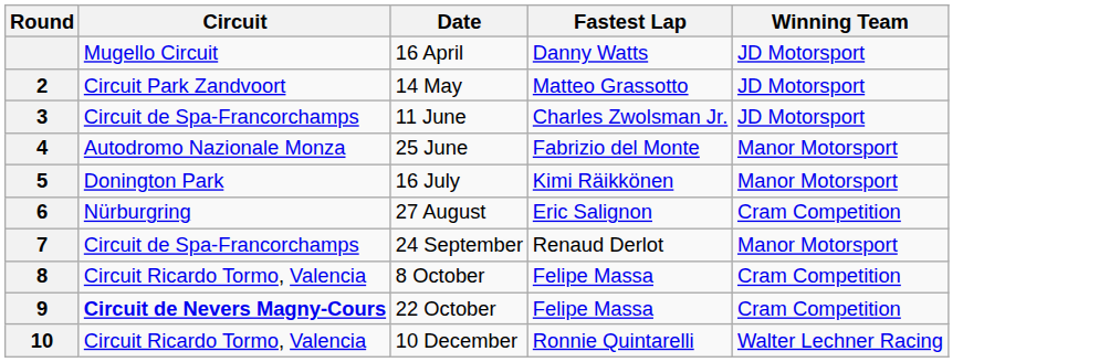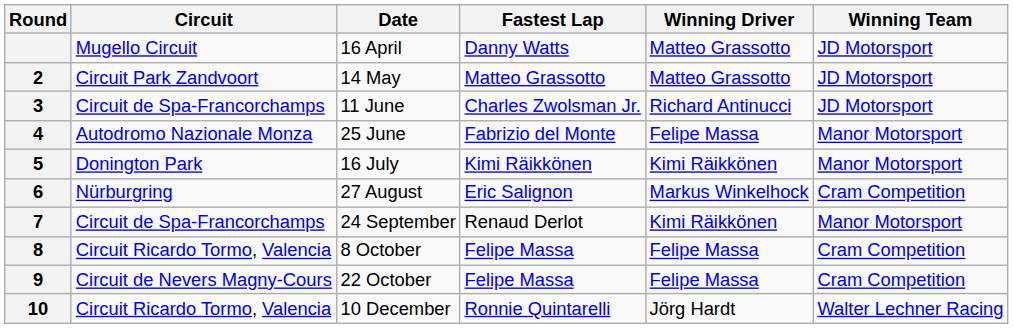+ column: Winning Driver | Matteo Grassotto | Matteo Grassotto | Richard Antinucci | Felipe Massa | Kimi Räikkönen | Markus Winkelhock | Kimi Räikkönen | Felipe Massa | Felipe Massa | Jörg Hardt
22 October | Circuit: bold -> normal
